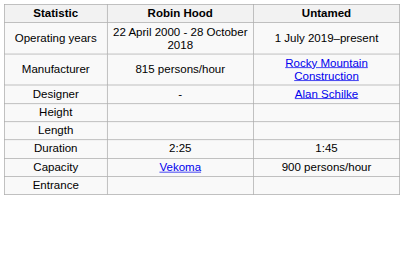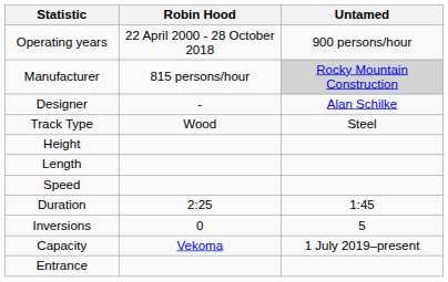Operating years | Untamed: 1 July 2019–present -> 900 persons/hour
Manufacturer | Untamed: no background -> lightgrey background
+ row: Track Type | Wood | Steel
+ row: Speed
+ row: Inversions | 0 | 5
Capacity | Untamed: 900 persons/hour -> 1 July 2019–present
